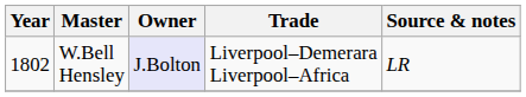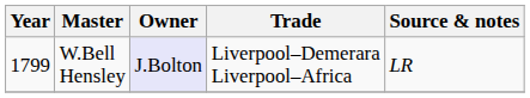W.Bell Hensley | Year: 1802 -> 1799
